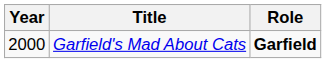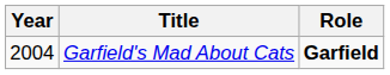Garfield's Mad About Cats | Year: 2000 -> 2004
